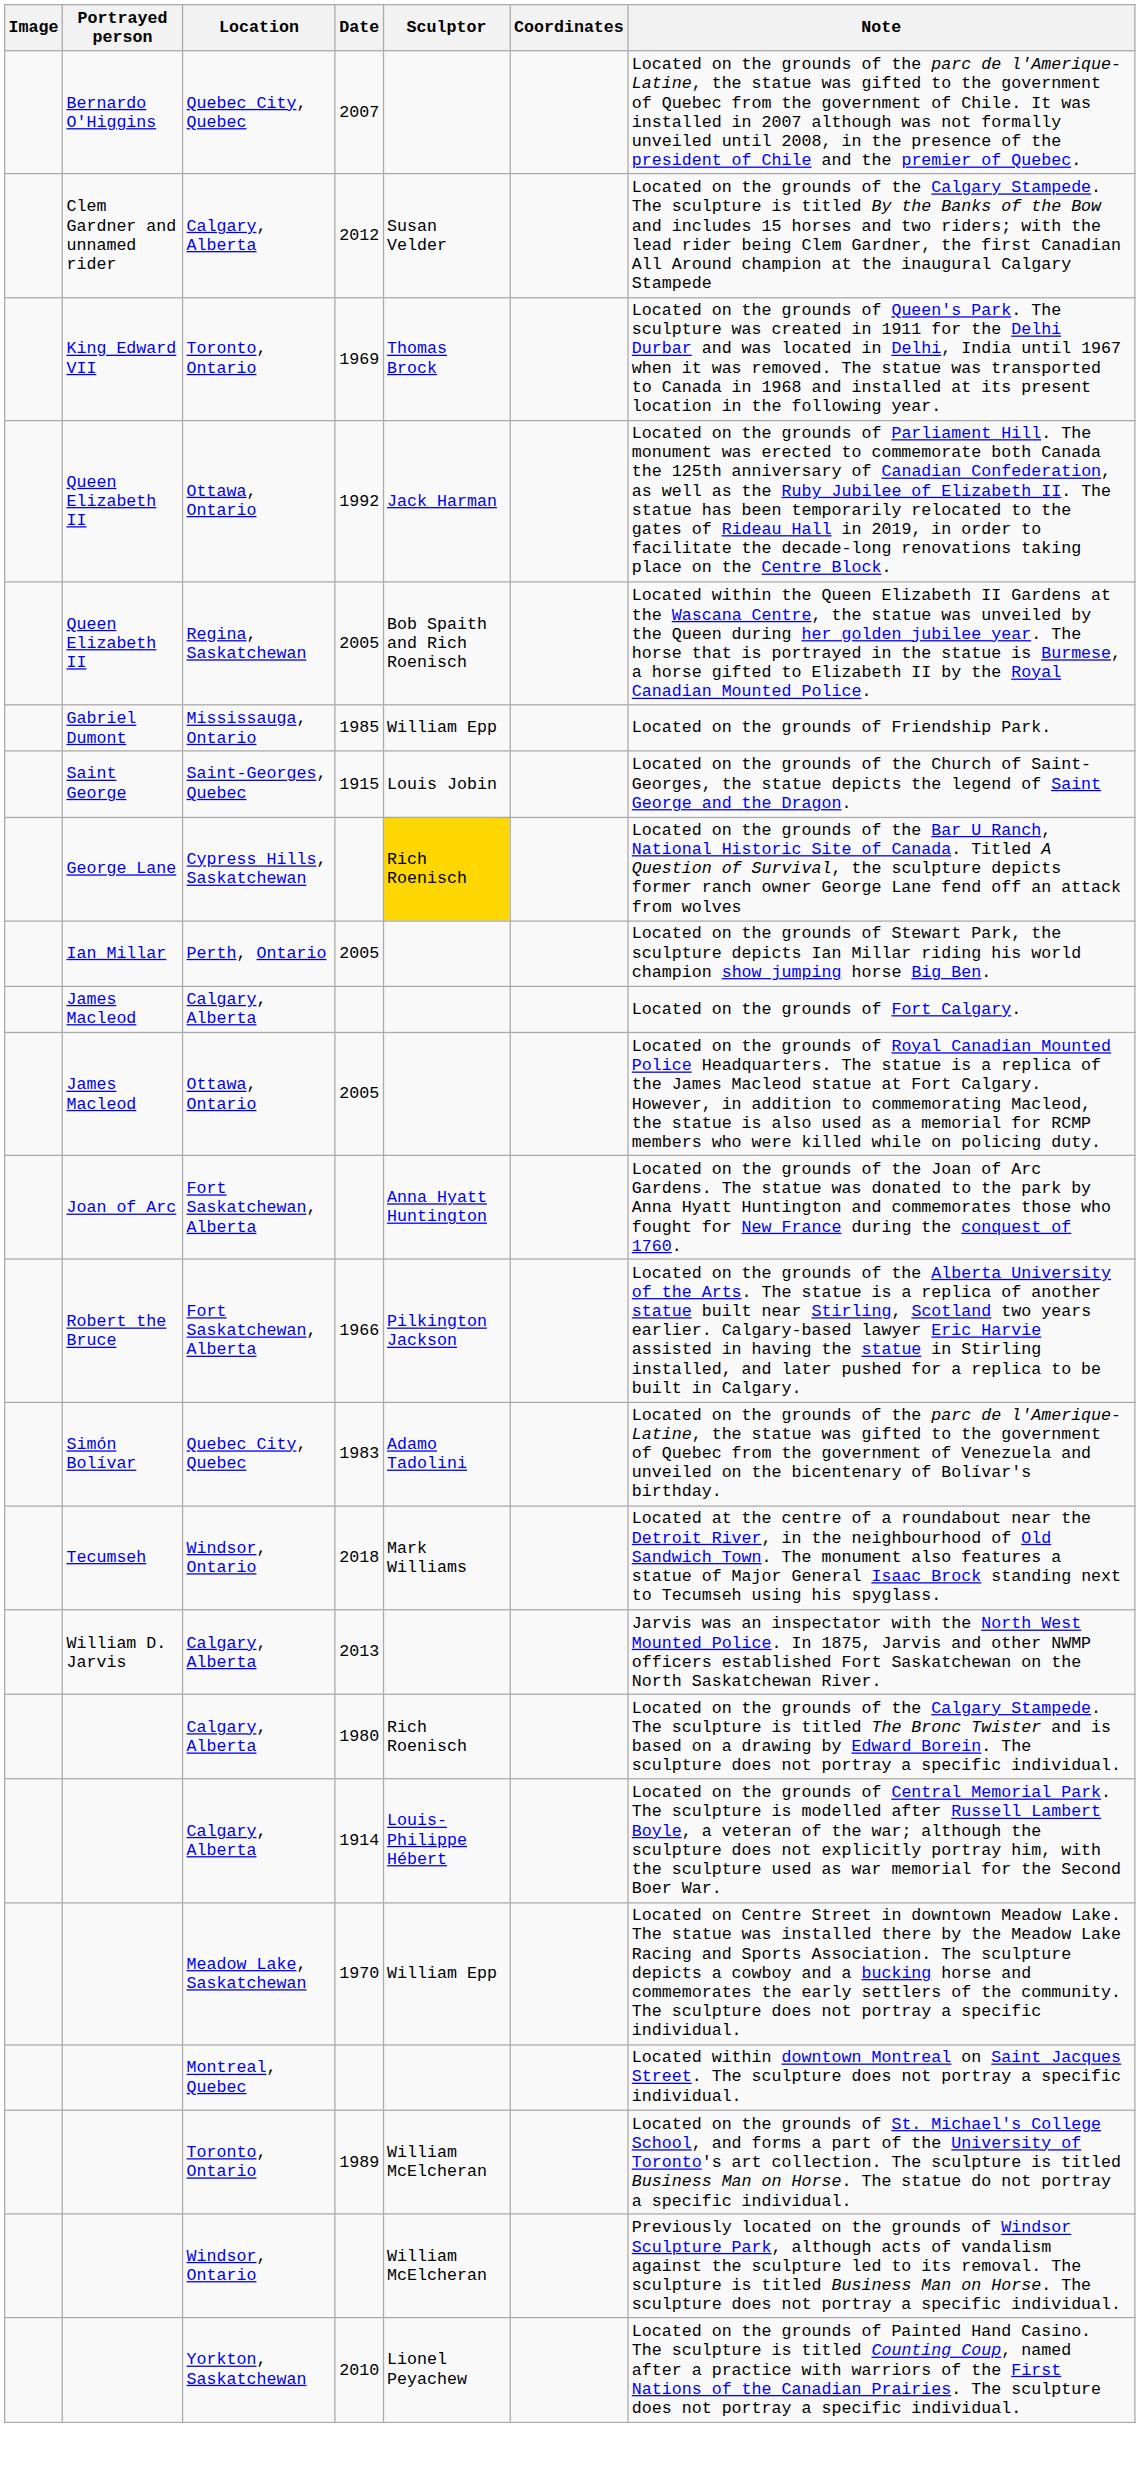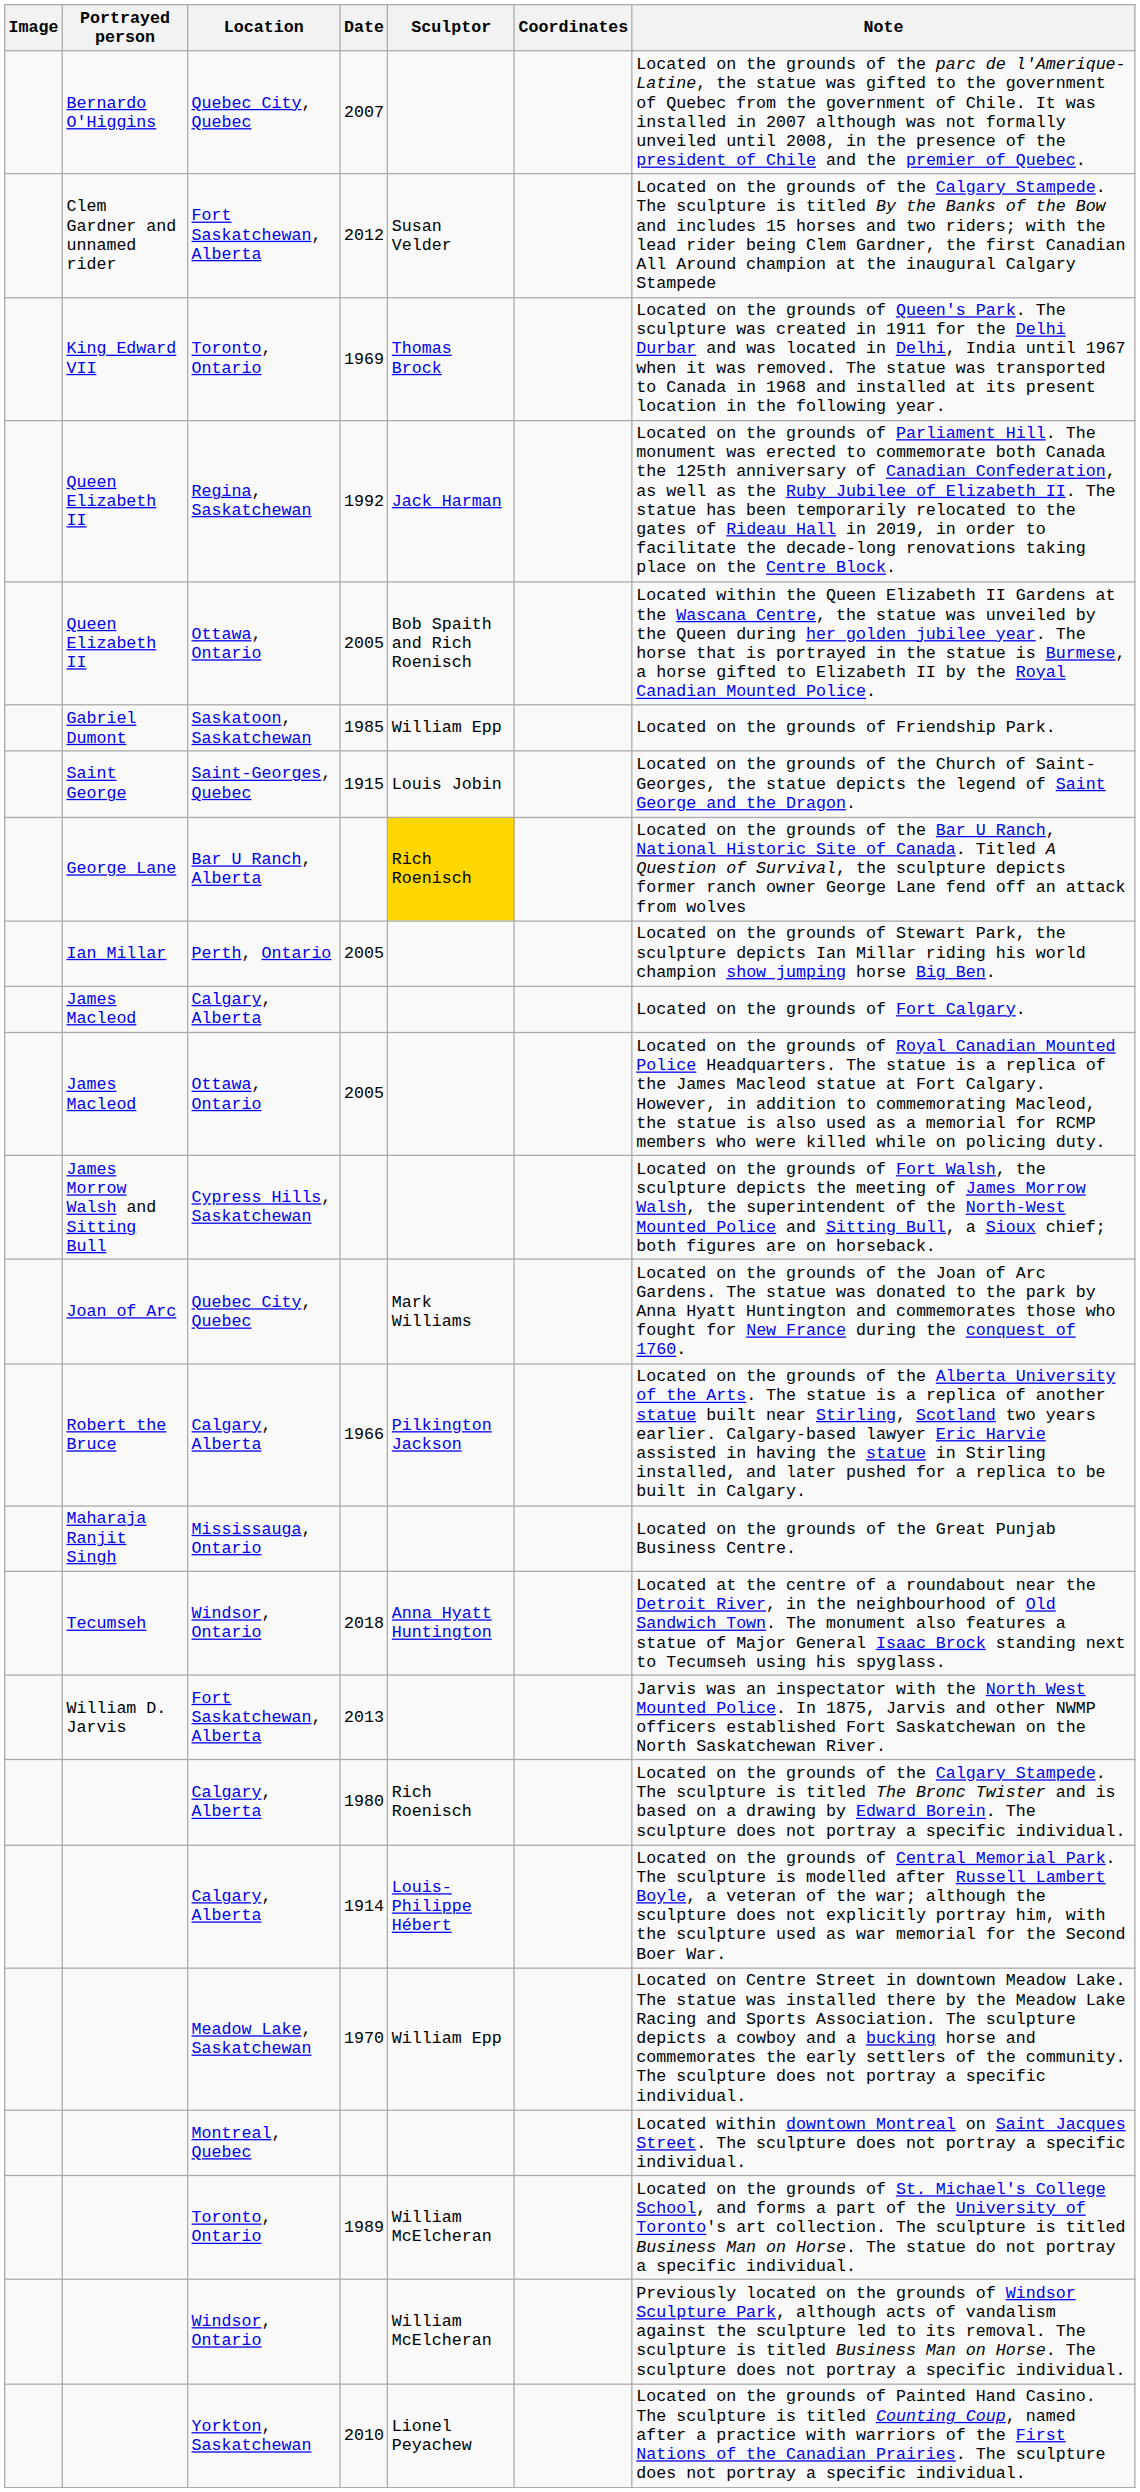Clem Gardner and unnamed rider | Location: Calgary, Alberta -> Fort Saskatchewan, Alberta
Queen Elizabeth II / 1992 | Location: Ottawa, Ontario -> Regina, Saskatchewan
Queen Elizabeth II / 2005 | Location: Regina, Saskatchewan -> Ottawa, Ontario
Gabriel Dumont | Location: Mississauga, Ontario -> Saskatoon, Saskatchewan
George Lane | Location: Cypress Hills, Saskatchewan -> Bar U Ranch, Alberta
+ row: James Morrow Walsh and Sitting Bull | Cypress Hills, Saskatchewan | Located on the grounds of Fort Walsh, the sculpture depicts the meeting of James Morrow Walsh, the superintendent of the North-West Mounted Police and Sitting Bull, a Sioux chief; both figures are on horseback.
Joan of Arc | Location: Fort Saskatchewan, Alberta -> Quebec City, Quebec
Joan of Arc | Sculptor: Anna Hyatt Huntington -> Mark Williams
Robert the Bruce | Location: Fort Saskatchewan, Alberta -> Calgary, Alberta
+ row: Maharaja Ranjit Singh | Mississauga, Ontario | Located on the grounds of the Great Punjab Business Centre.
- row: Simón Bolívar | Quebec City, Quebec | 1983 | Adamo Tadolini | Located on the grounds of the parc de l'Amerique-Latine, the statue was gifted to the government of Quebec from the government of Venezuela and unveiled on the bicentenary of Bolívar's birthday.
Tecumseh | Sculptor: Mark Williams -> Anna Hyatt Huntington
William D. Jarvis | Location: Calgary, Alberta -> Fort Saskatchewan, Alberta
